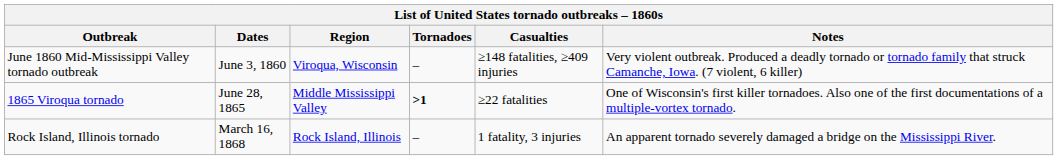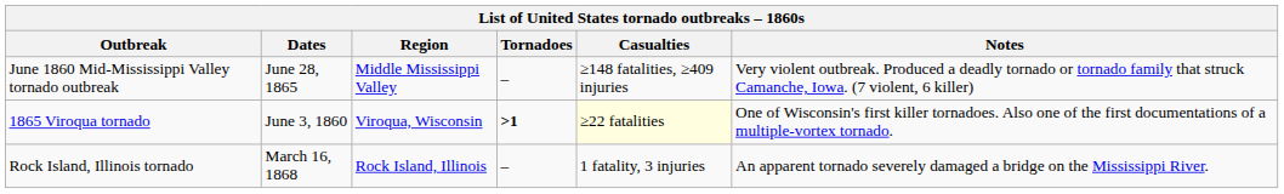June 1860 Mid-Mississippi Valley tornado outbreak | Dates: June 3, 1860 -> June 28, 1865
June 1860 Mid-Mississippi Valley tornado outbreak | Region: Viroqua, Wisconsin -> Middle Mississippi Valley
1865 Viroqua tornado | Dates: June 28, 1865 -> June 3, 1860
1865 Viroqua tornado | Region: Middle Mississippi Valley -> Viroqua, Wisconsin
1865 Viroqua tornado | Casualties: no background -> lightyellow background
